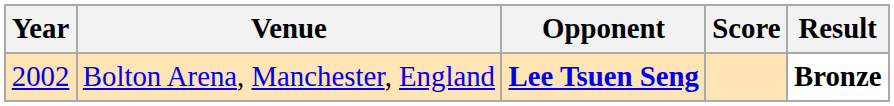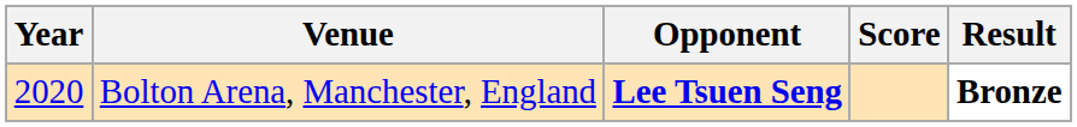Bolton Arena, Manchester, England | Year: 2002 -> 2020
